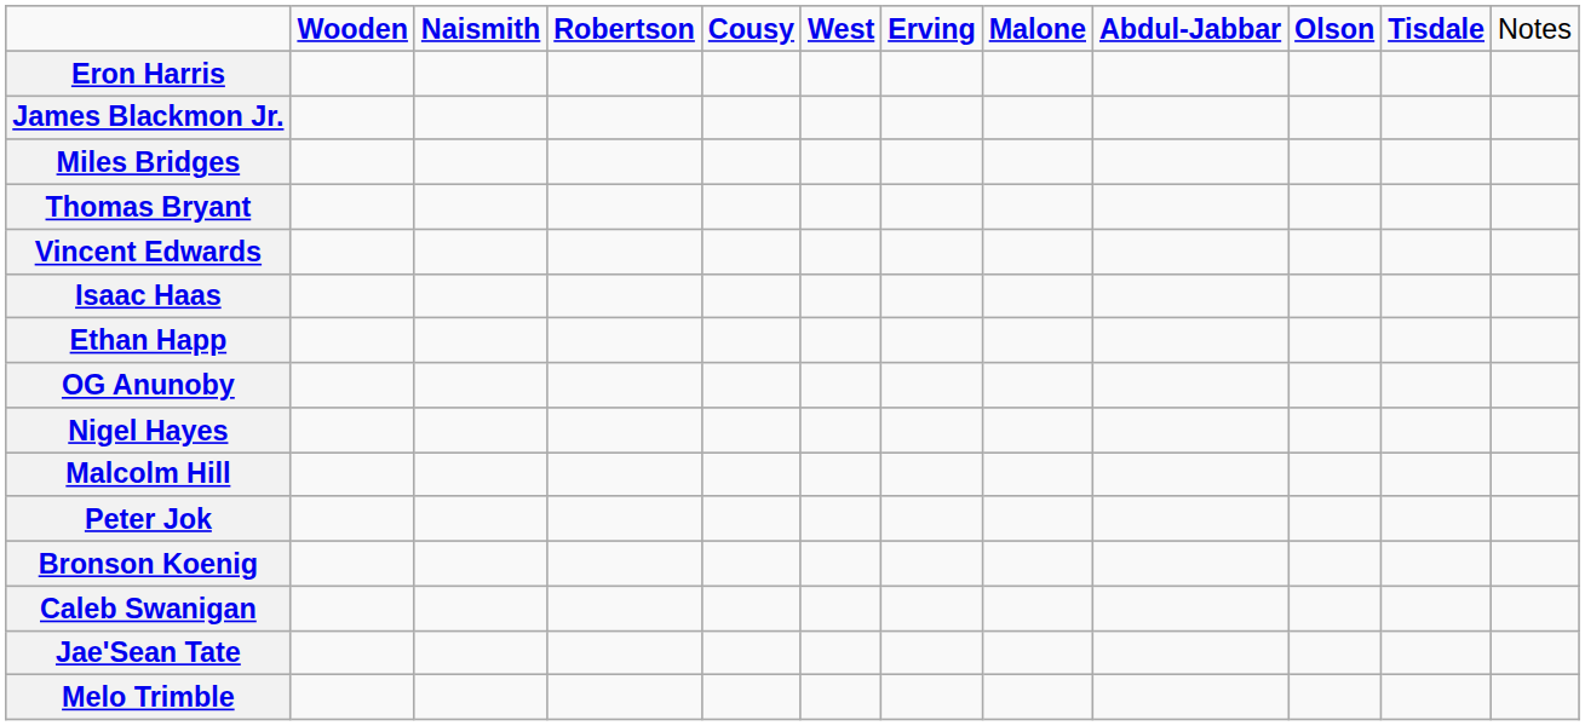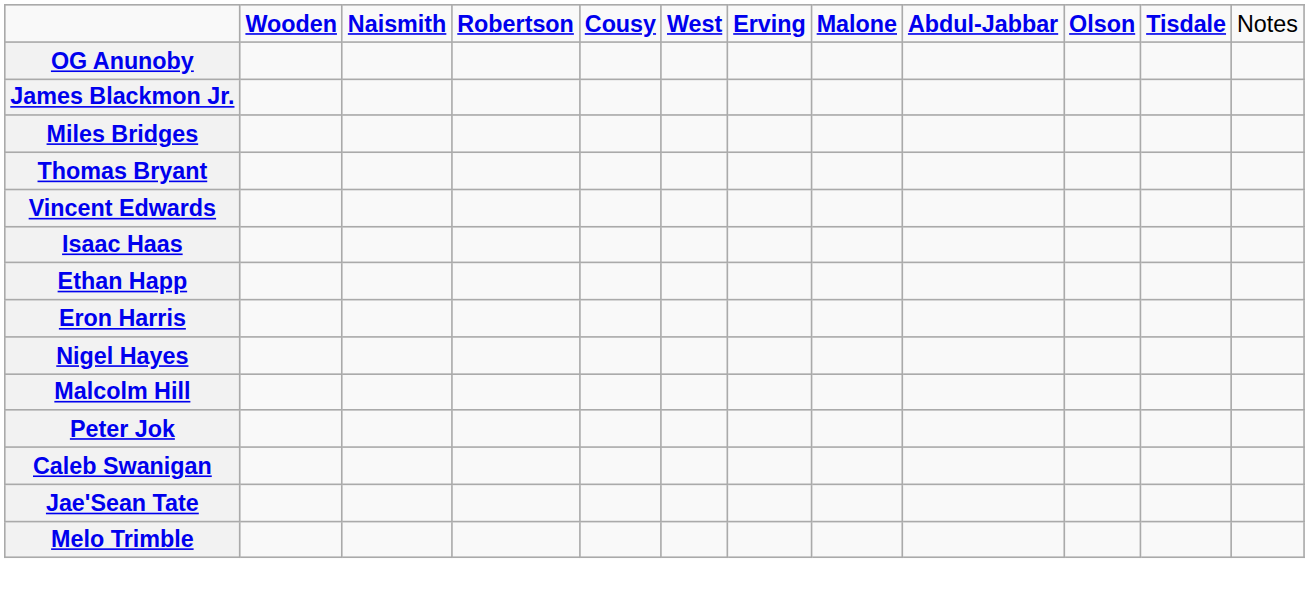rows swapped: OG Anunoby <-> Eron Harris
- row: Bronson Koenig
